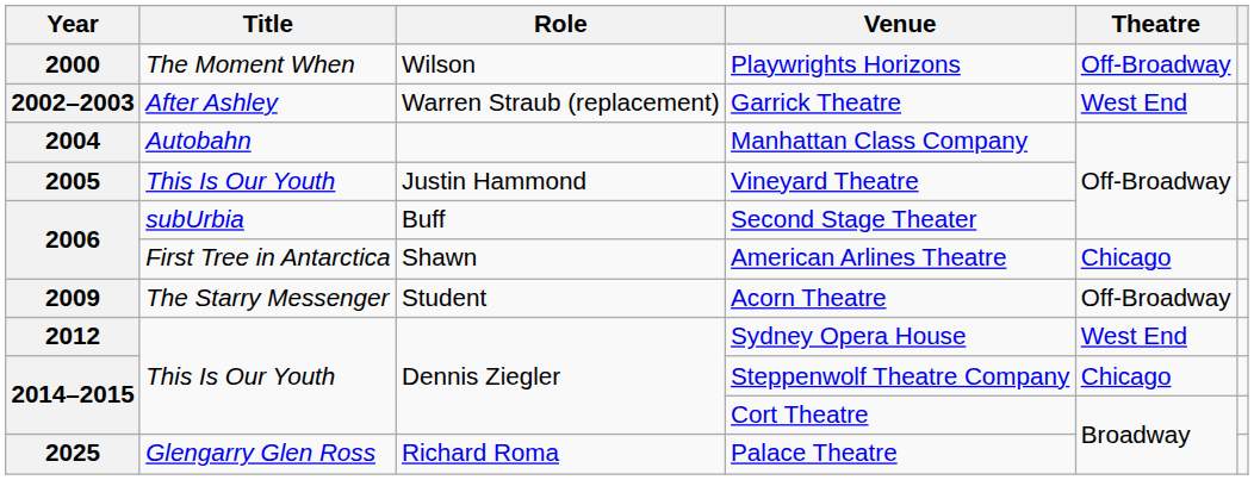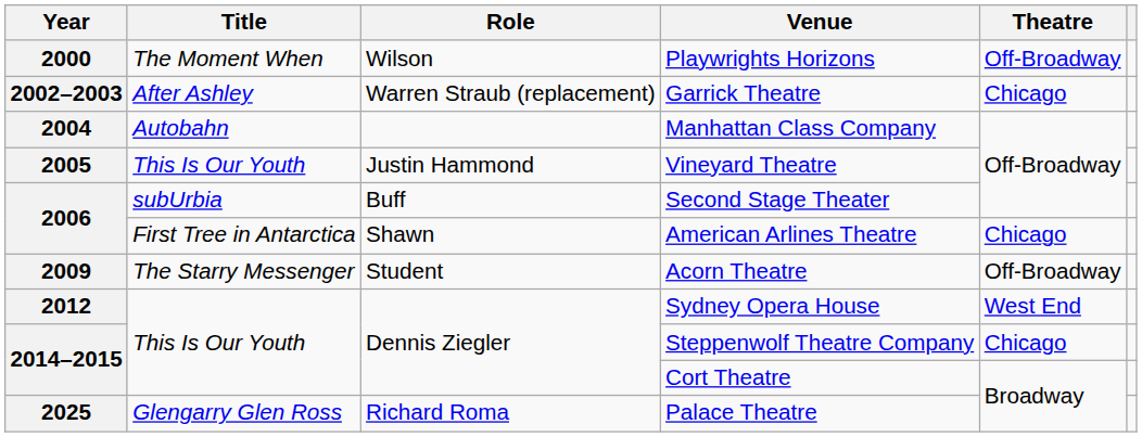Garrick Theatre | Theatre: West End -> Chicago
